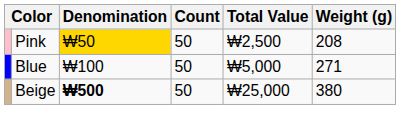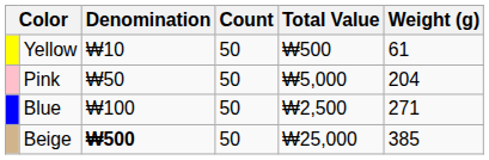+ row: Yellow | ₩10 | 50 | ₩500 | 61
Pink | Denomination: gold background -> no background
Pink | Total Value: ₩2,500 -> ₩5,000
Pink | Weight (g): 208 -> 204
Blue | Total Value: ₩5,000 -> ₩2,500
Beige | Weight (g): 380 -> 385
